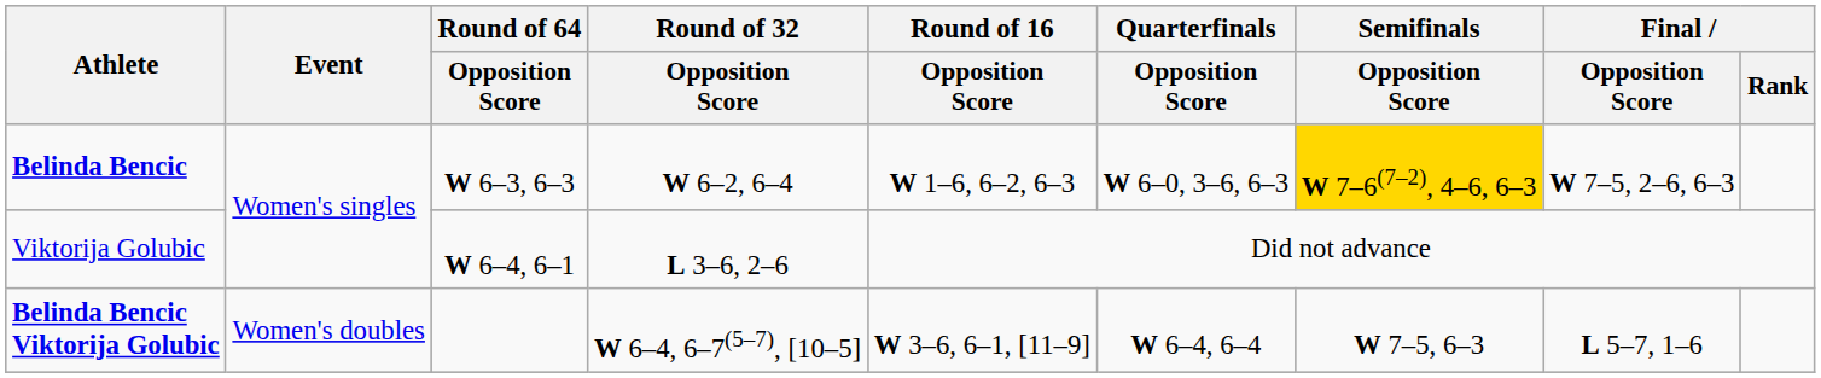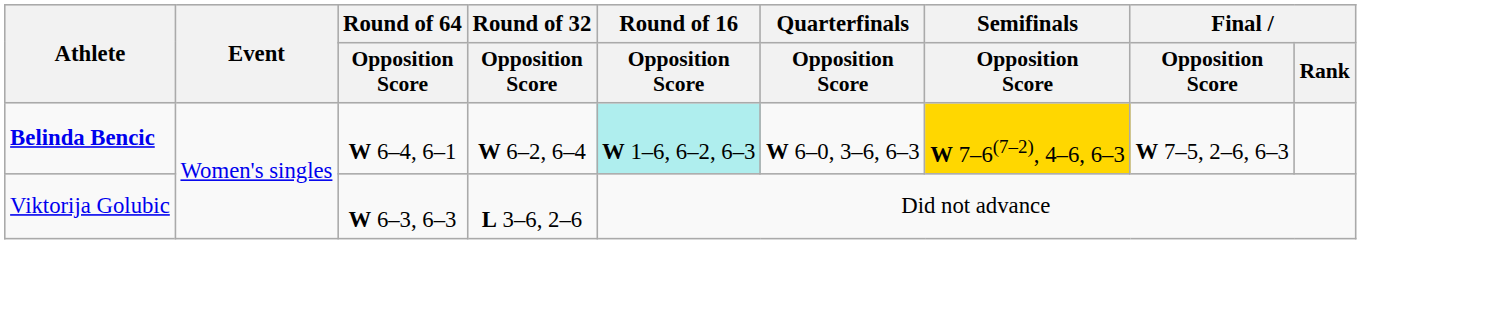Belinda Bencic | Round of 64 / Opposition Score: W 6–3, 6–3 -> W 6–4, 6–1
Belinda Bencic | Round of 16 / Opposition Score: no background -> paleturquoise background
Viktorija Golubic | Round of 64 / Opposition Score: W 6–4, 6–1 -> W 6–3, 6–3
- row: Belinda Bencic Viktorija Golubic | Women's doubles | W 6–4, 6–7(5–7), [10–5] | W 3–6, 6–1, [11–9] | W 6–4, 6–4 | W 7–5, 6–3 | L 5–7, 1–6
